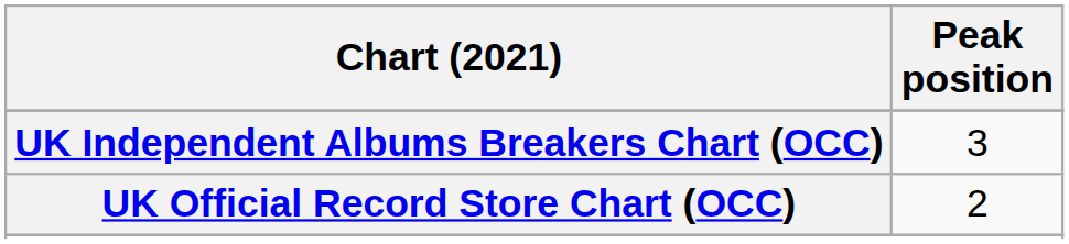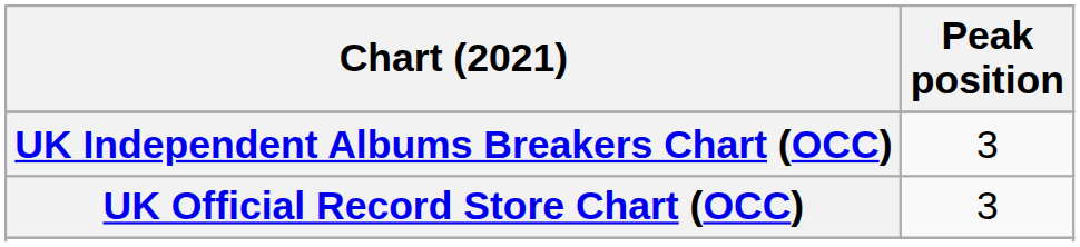UK Official Record Store Chart (OCC) | Peak position: 2 -> 3
